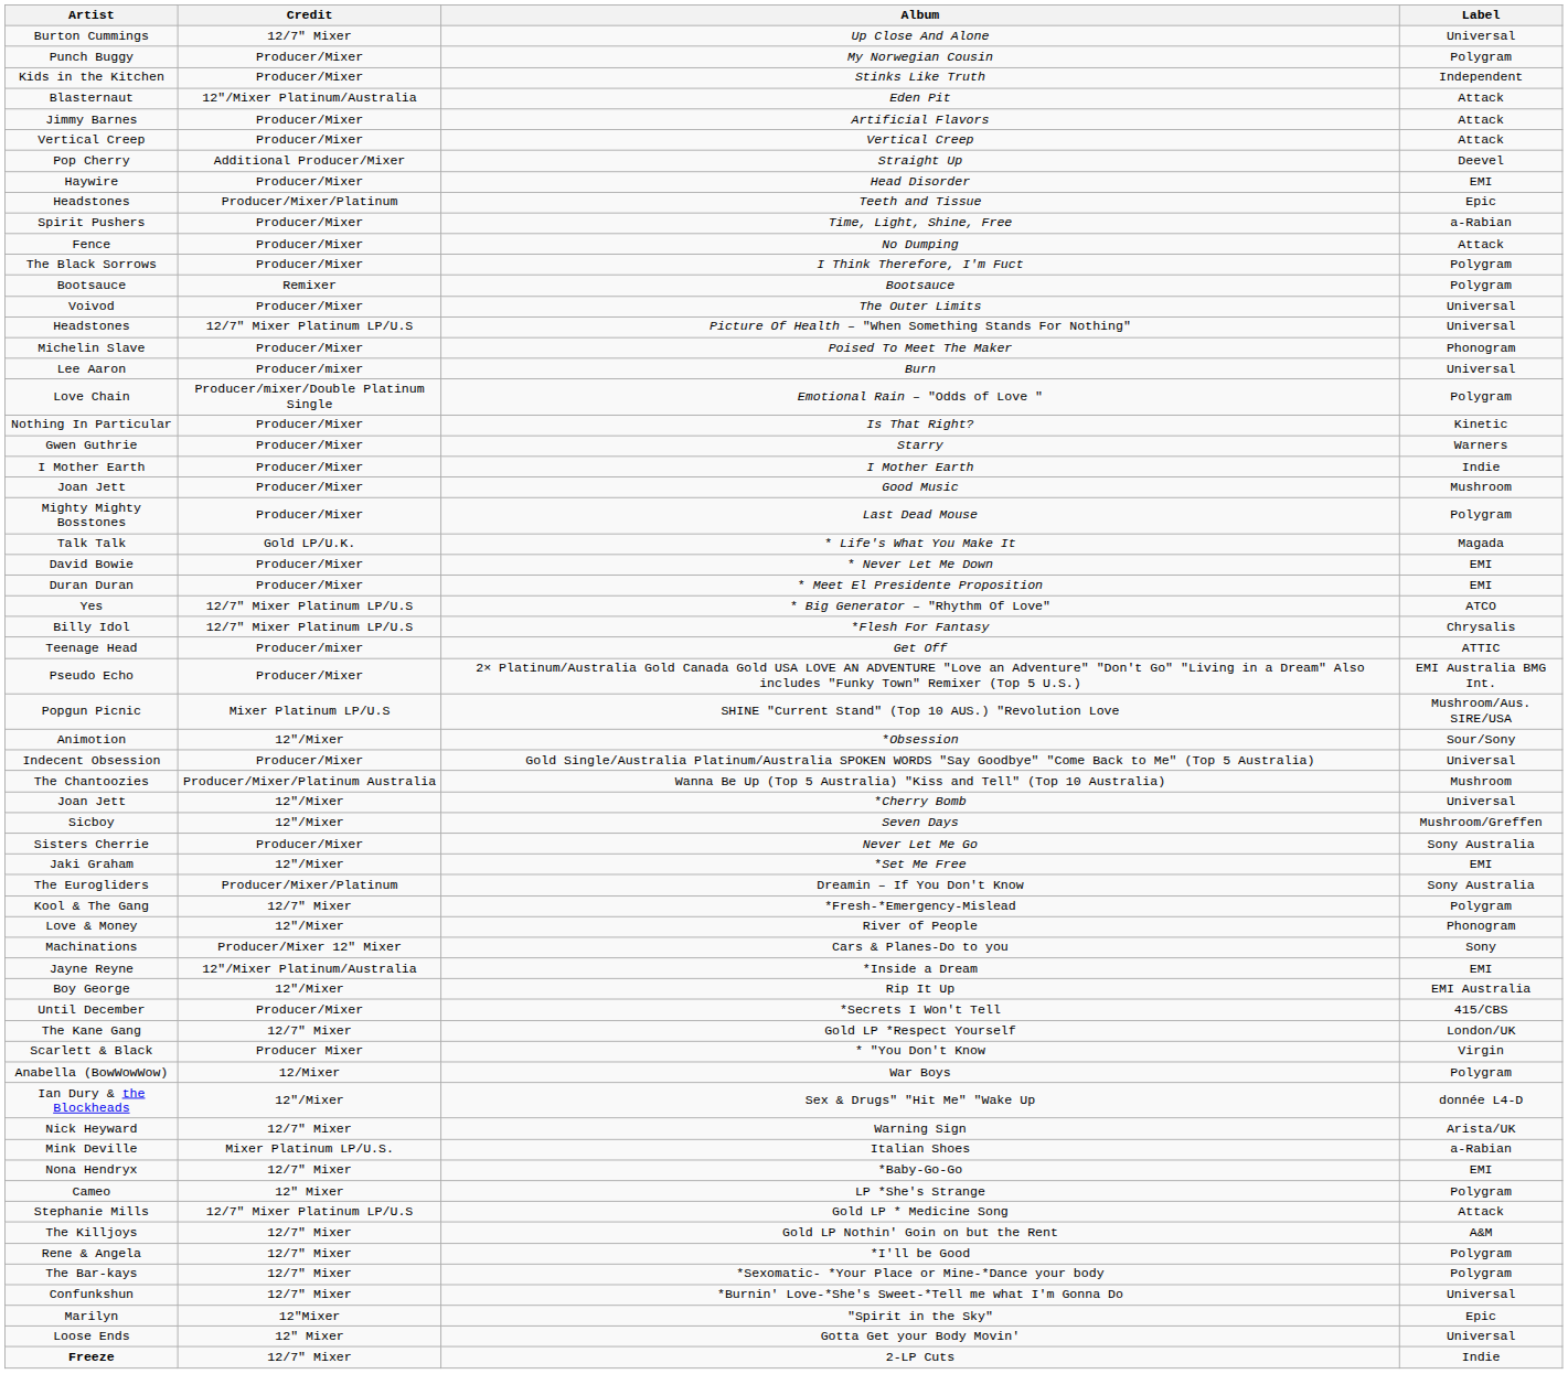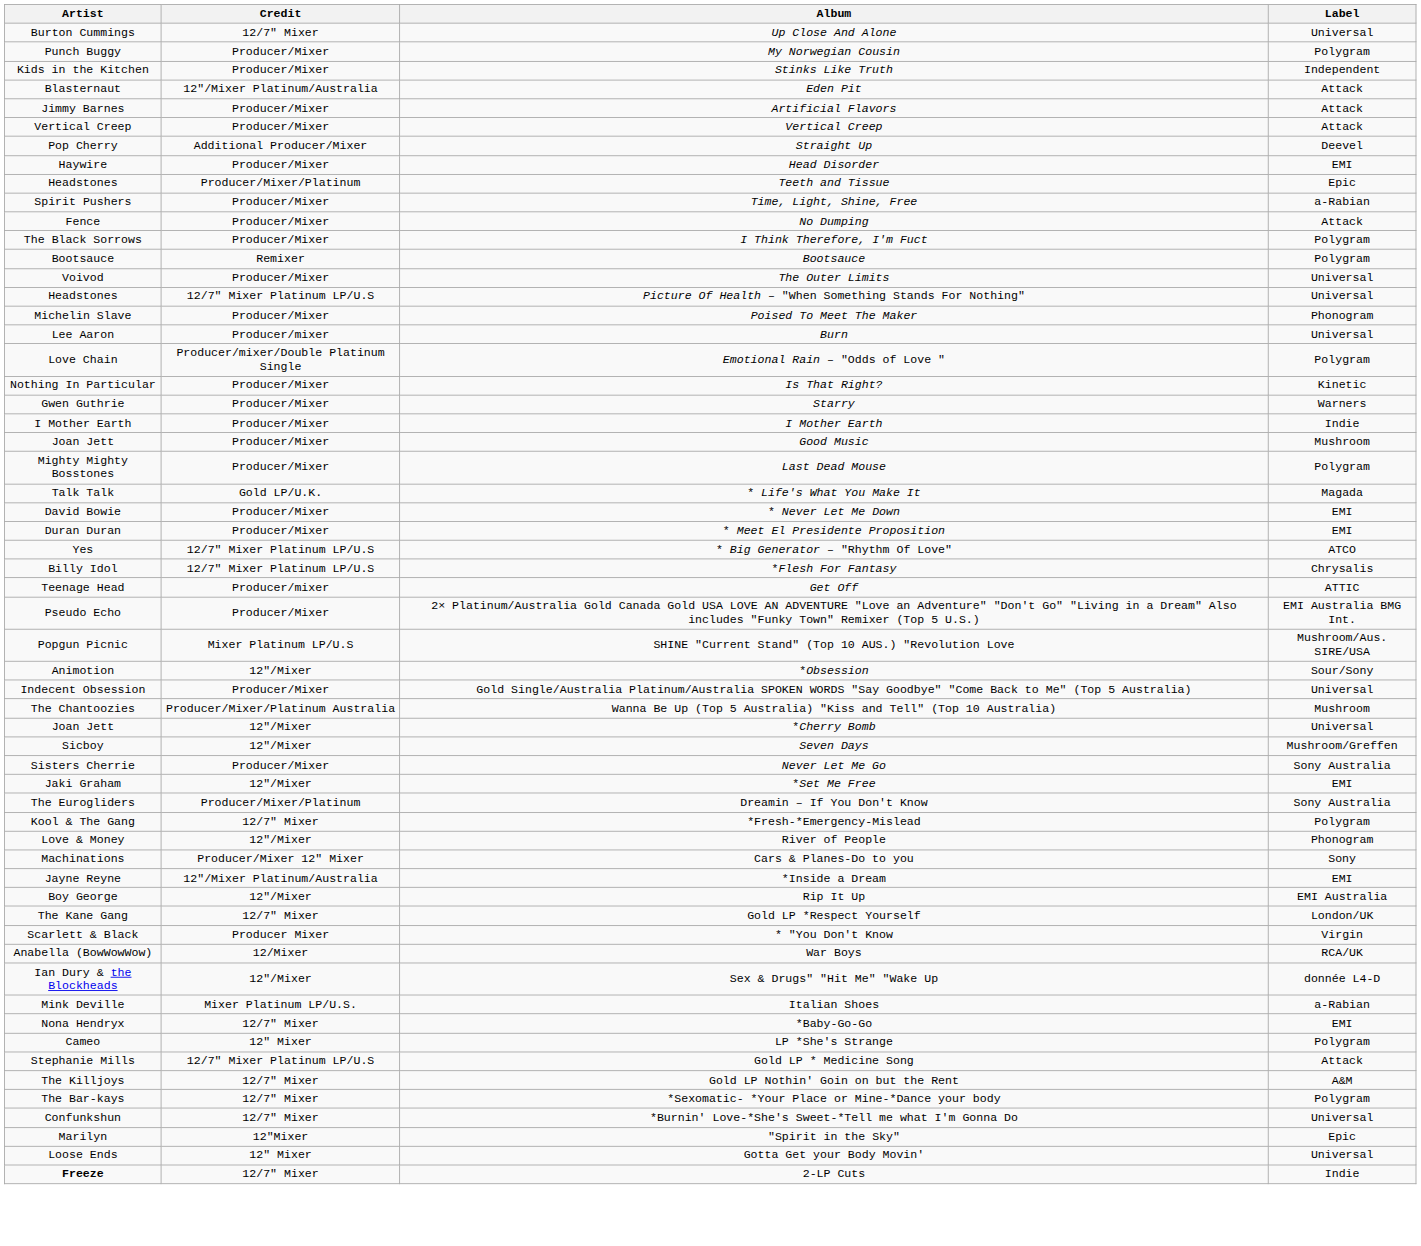- row: Until December | Producer/Mixer | *Secrets I Won't Tell | 415/CBS
War Boys | Label: Polygram -> RCA/UK
- row: Nick Heyward | 12/7" Mixer | Warning Sign | Arista/UK
- row: Rene & Angela | 12/7" Mixer | *I'll be Good | Polygram
